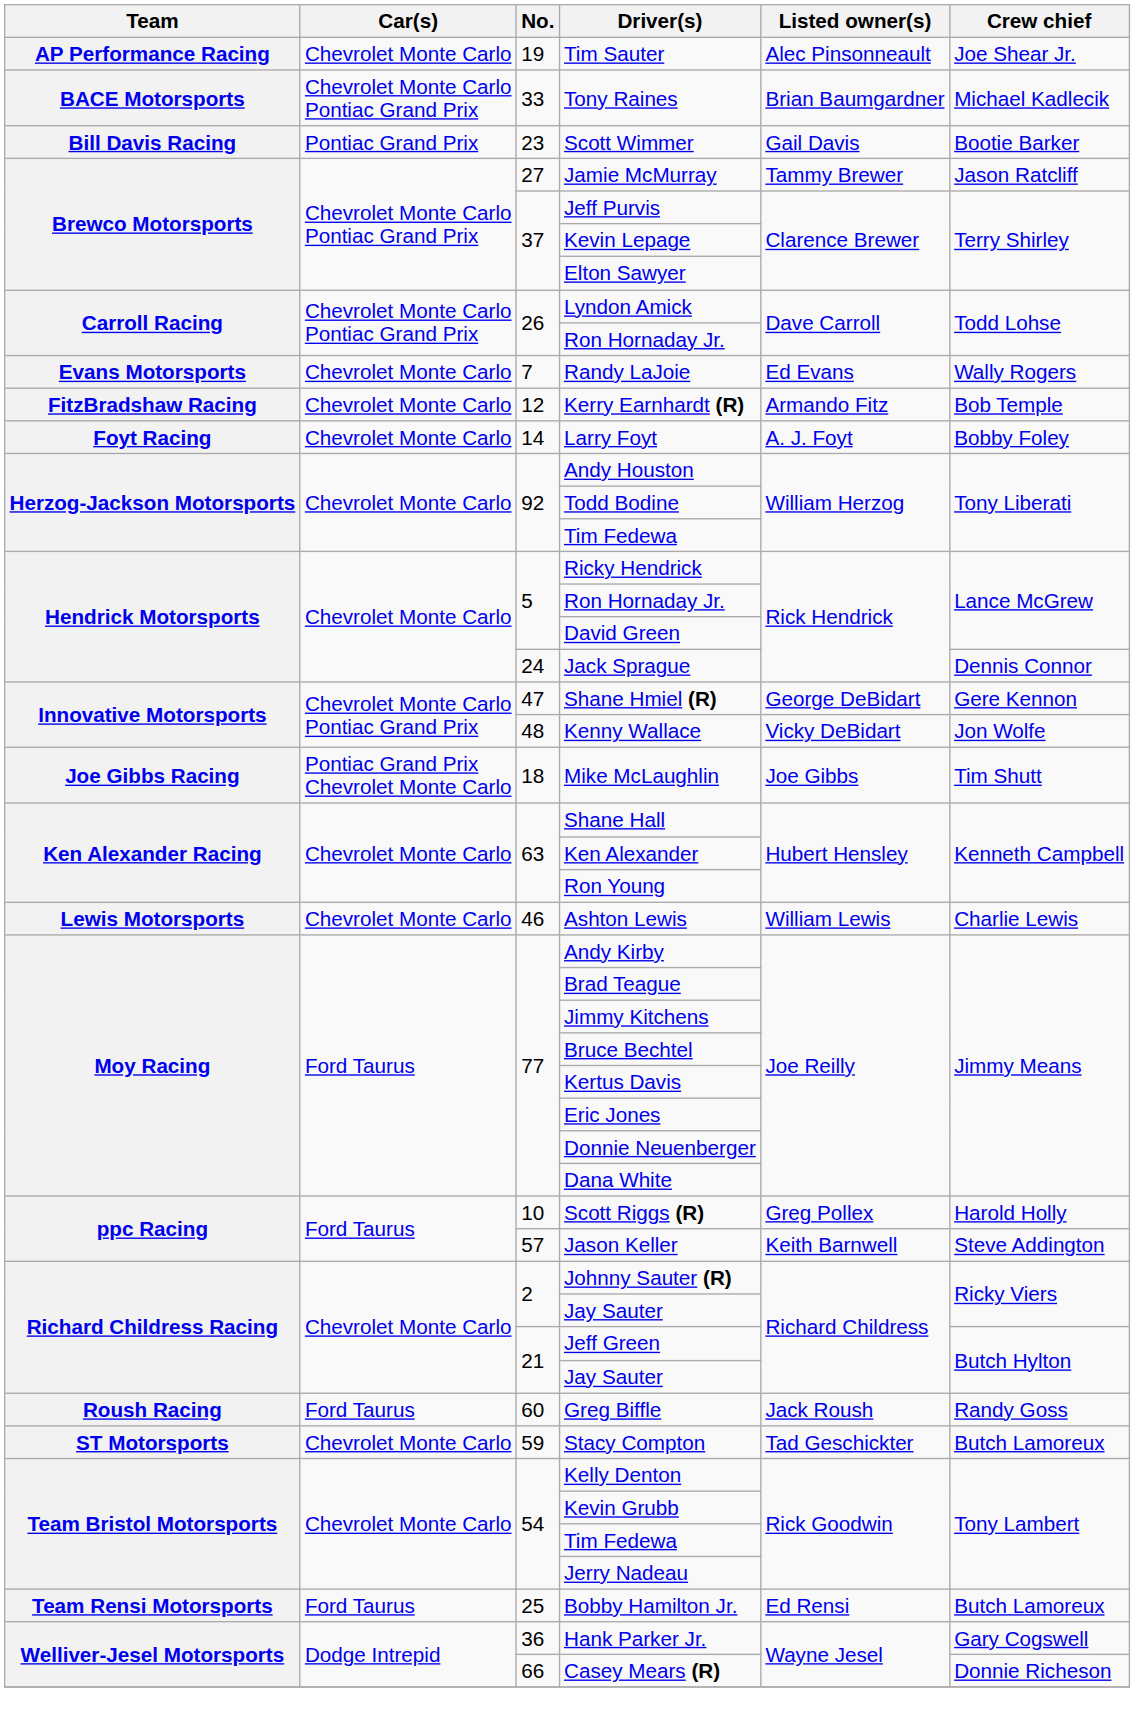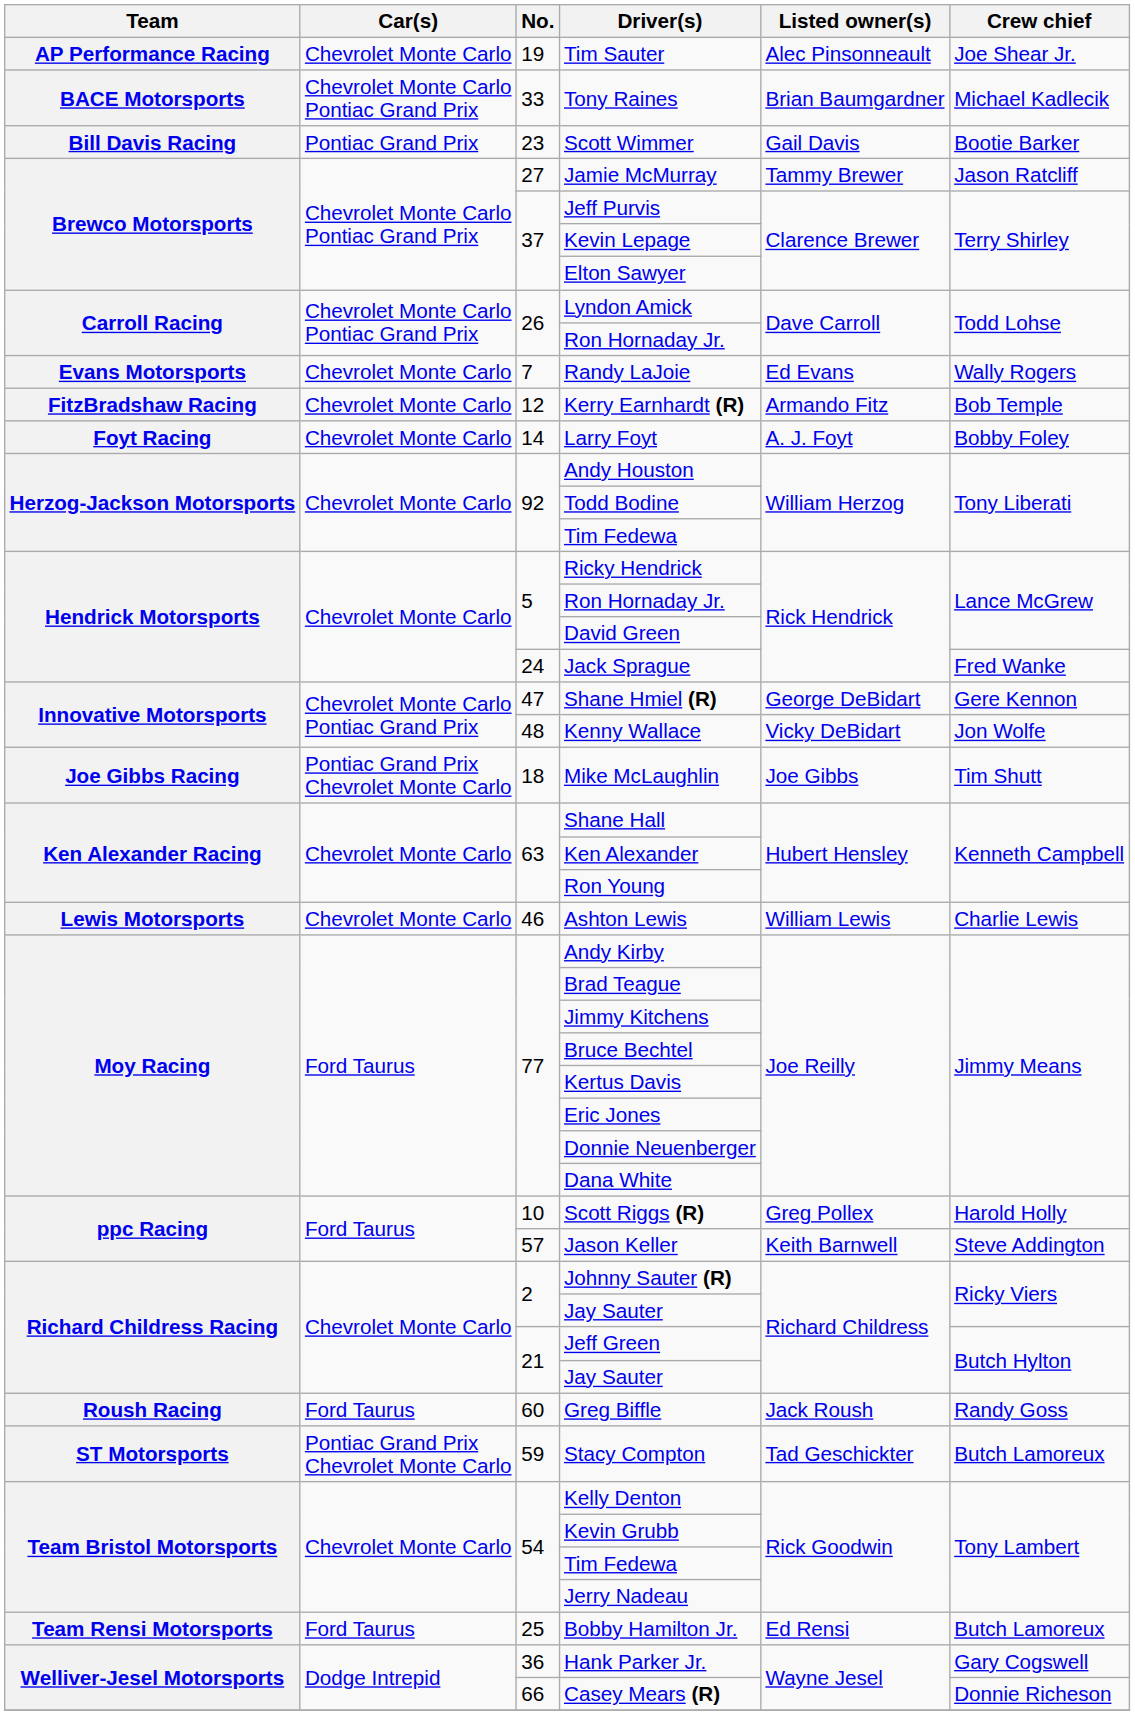Jack Sprague | Crew chief: Dennis Connor -> Fred Wanke
Stacy Compton | Car(s): Chevrolet Monte Carlo -> Pontiac Grand Prix Chevrolet Monte Carlo
